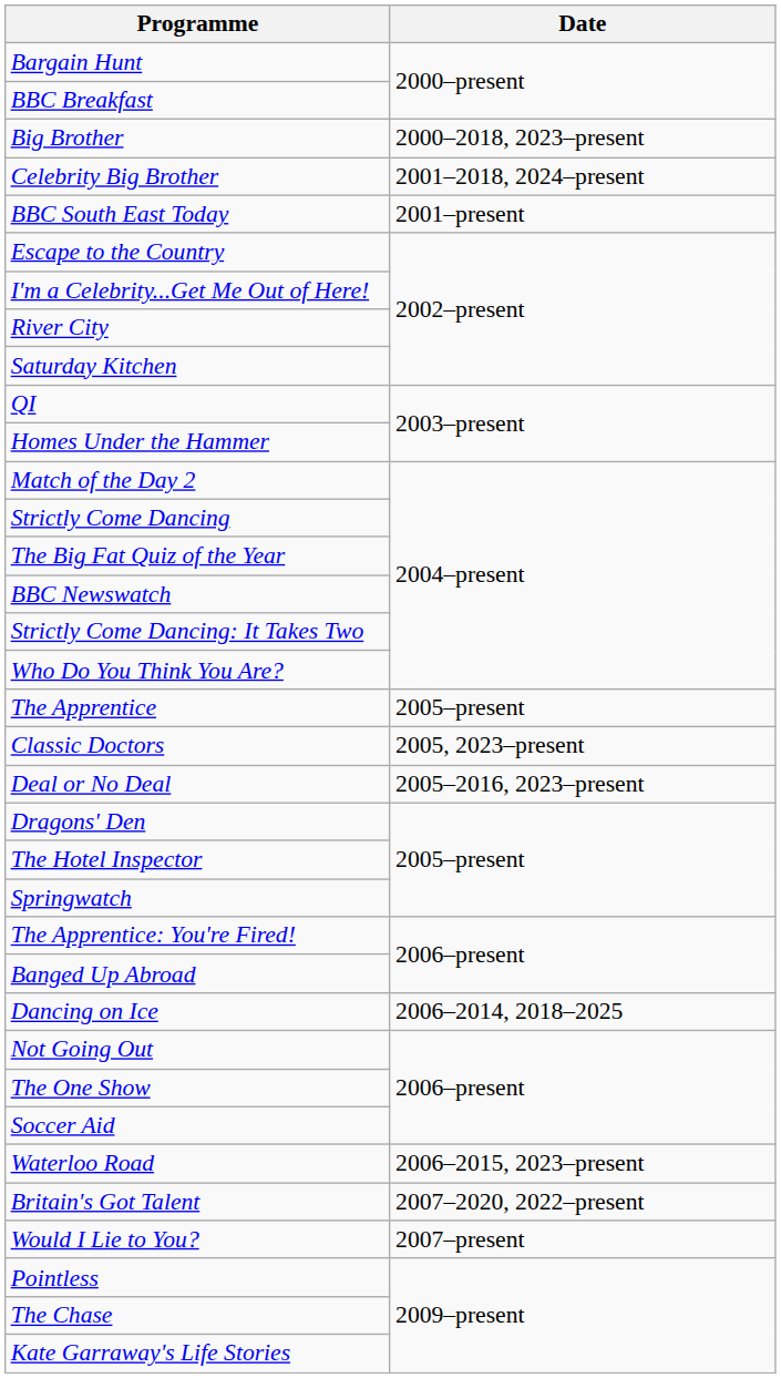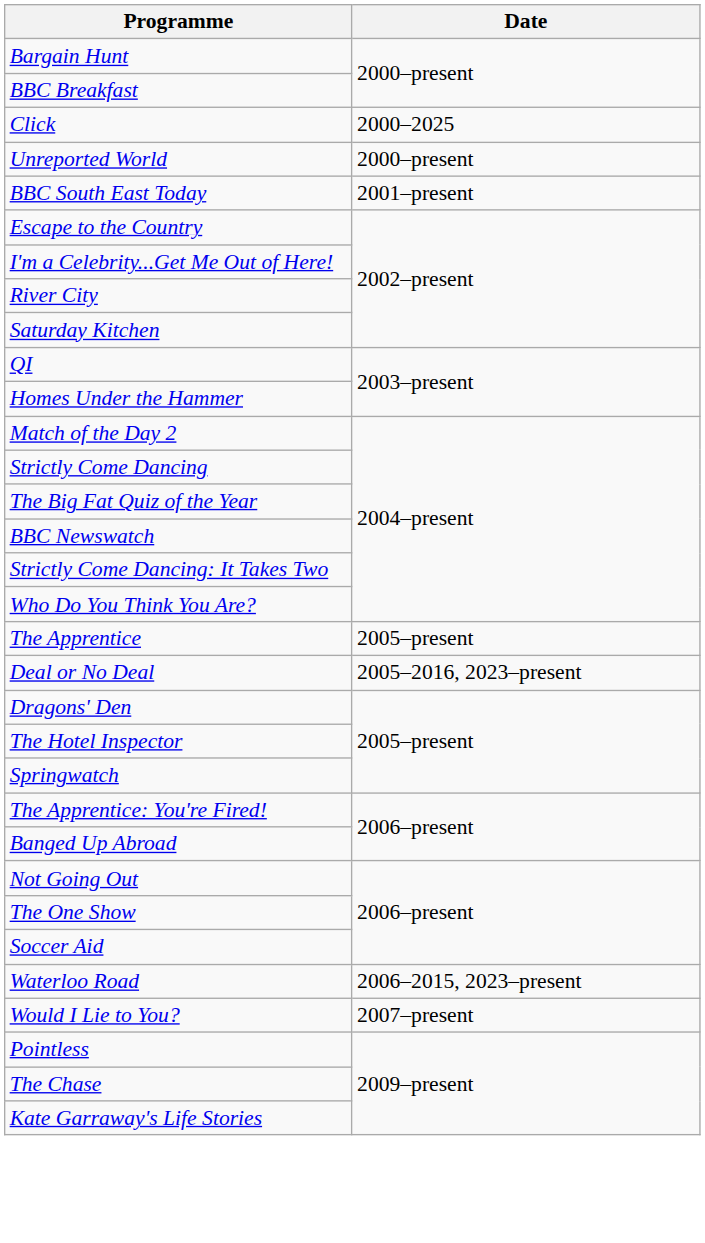- row: Big Brother | 2000–2018, 2023–present
- row: Celebrity Big Brother | 2001–2018, 2024–present
+ row: Click | 2000–2025
+ row: Unreported World | 2000–present
- row: Classic Doctors | 2005, 2023–present
- row: Dancing on Ice | 2006–2014, 2018–2025
- row: Britain's Got Talent | 2007–2020, 2022–present
